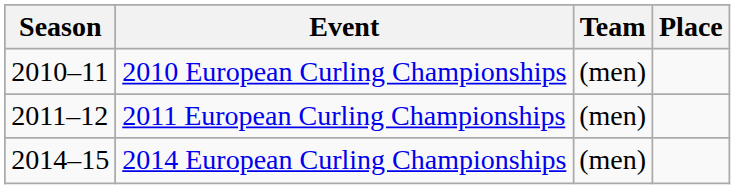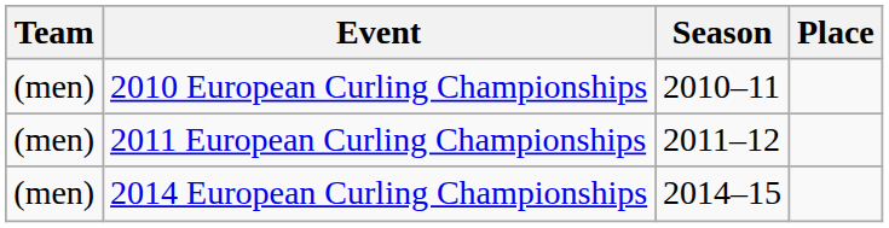columns swapped: Season <-> Team
